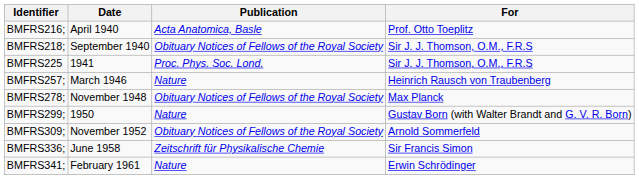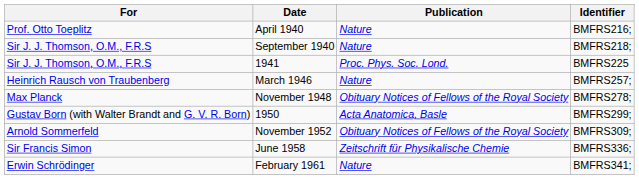columns swapped: For <-> Identifier
April 1940 | Publication: Acta Anatomica, Basle -> Nature
September 1940 | Publication: Obituary Notices of Fellows of the Royal Society -> Nature
1950 | Publication: Nature -> Acta Anatomica, Basle
